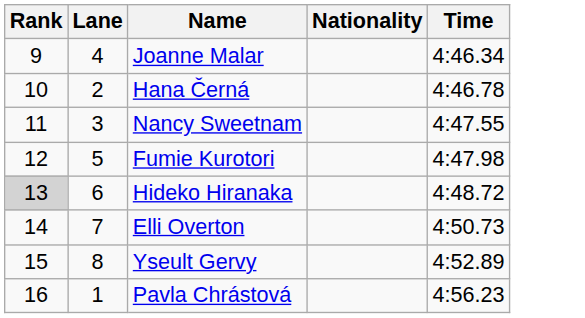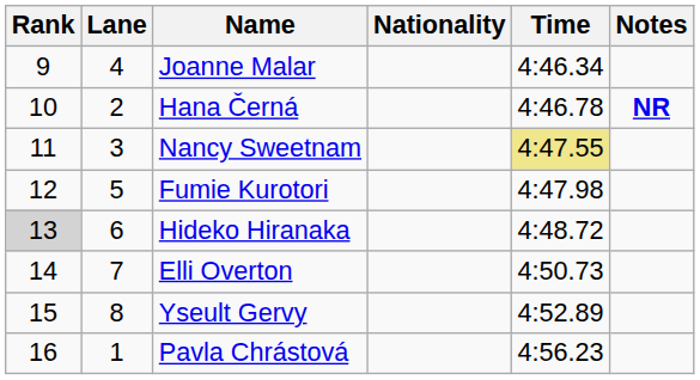+ column: Notes | NR
Nancy Sweetnam | Time: no background -> khaki background
